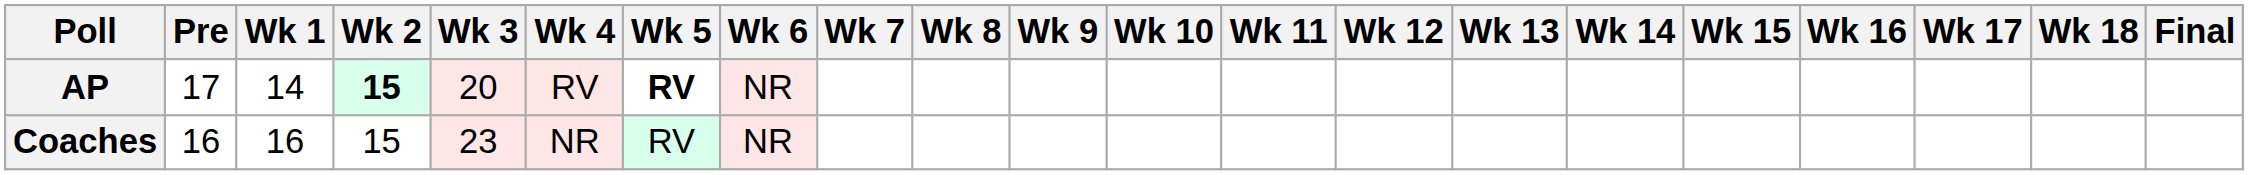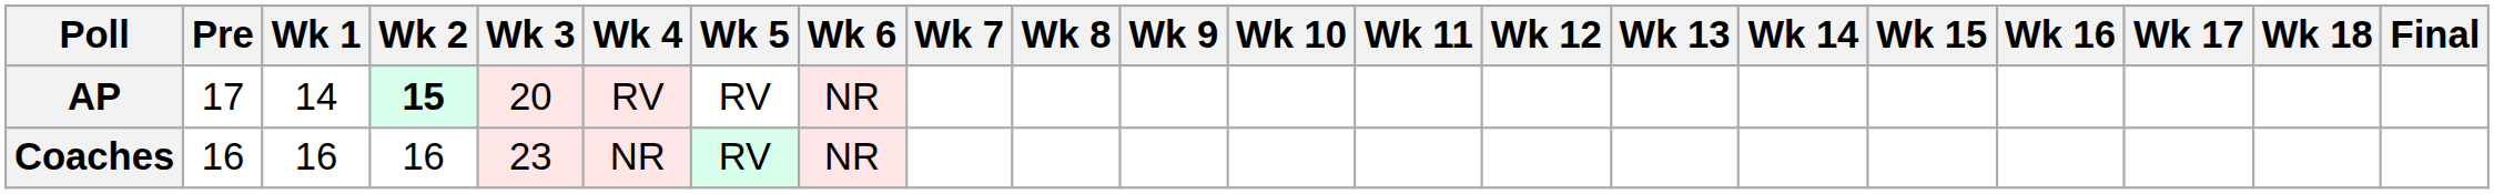AP | Wk 5: bold -> normal
Coaches | Wk 2: 15 -> 16
